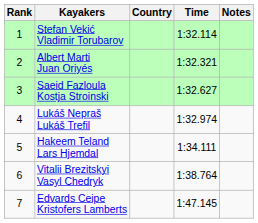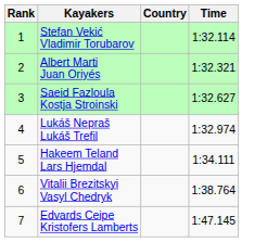- column: Notes
